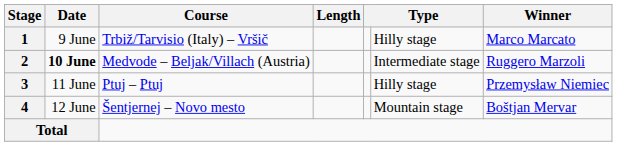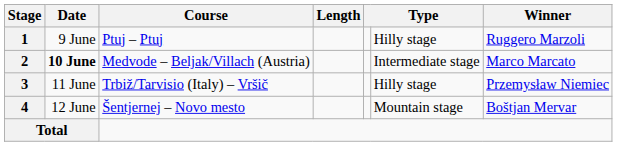1 | Course: Trbiž/Tarvisio (Italy) – Vršič -> Ptuj – Ptuj
1 | Winner: Marco Marcato -> Ruggero Marzoli
2 | Winner: Ruggero Marzoli -> Marco Marcato
3 | Course: Ptuj – Ptuj -> Trbiž/Tarvisio (Italy) – Vršič
